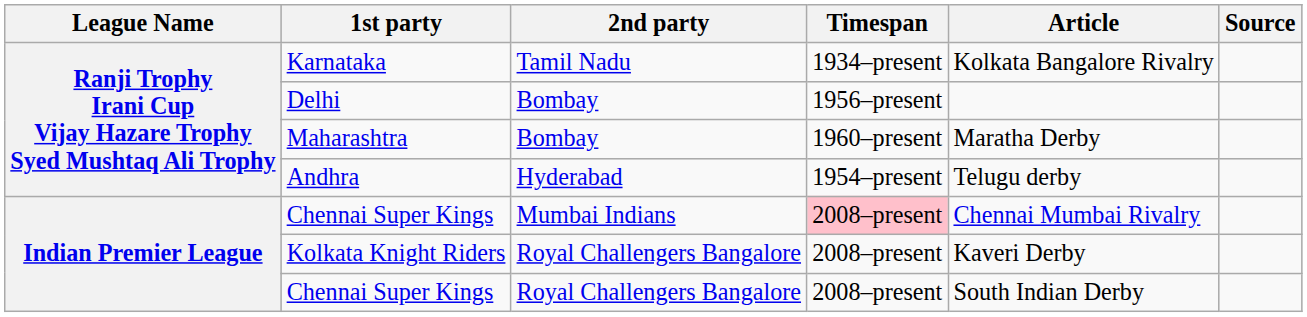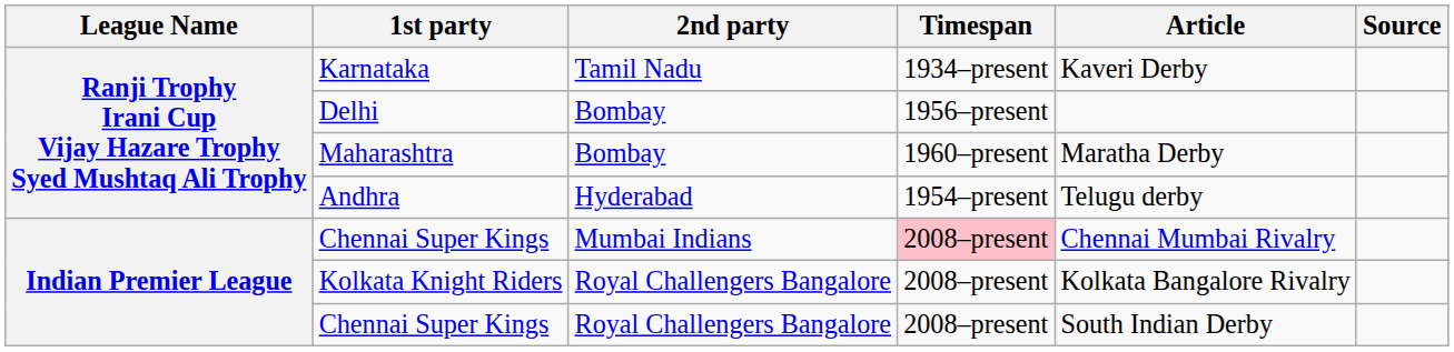Karnataka | Article: Kolkata Bangalore Rivalry -> Kaveri Derby
Kolkata Knight Riders | Article: Kaveri Derby -> Kolkata Bangalore Rivalry
